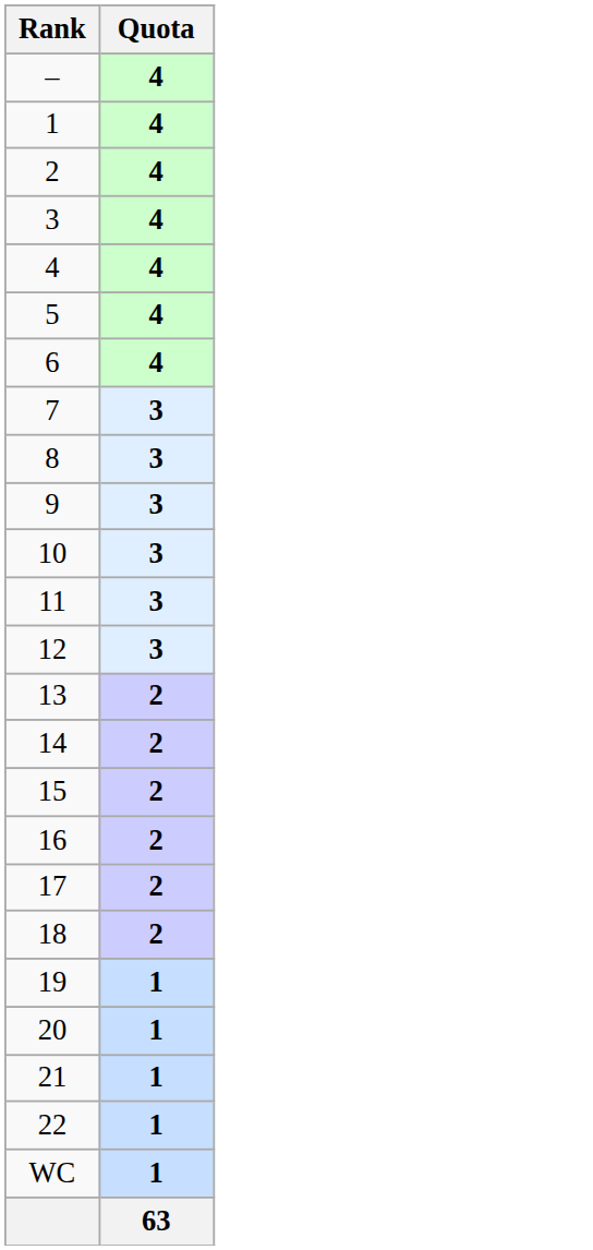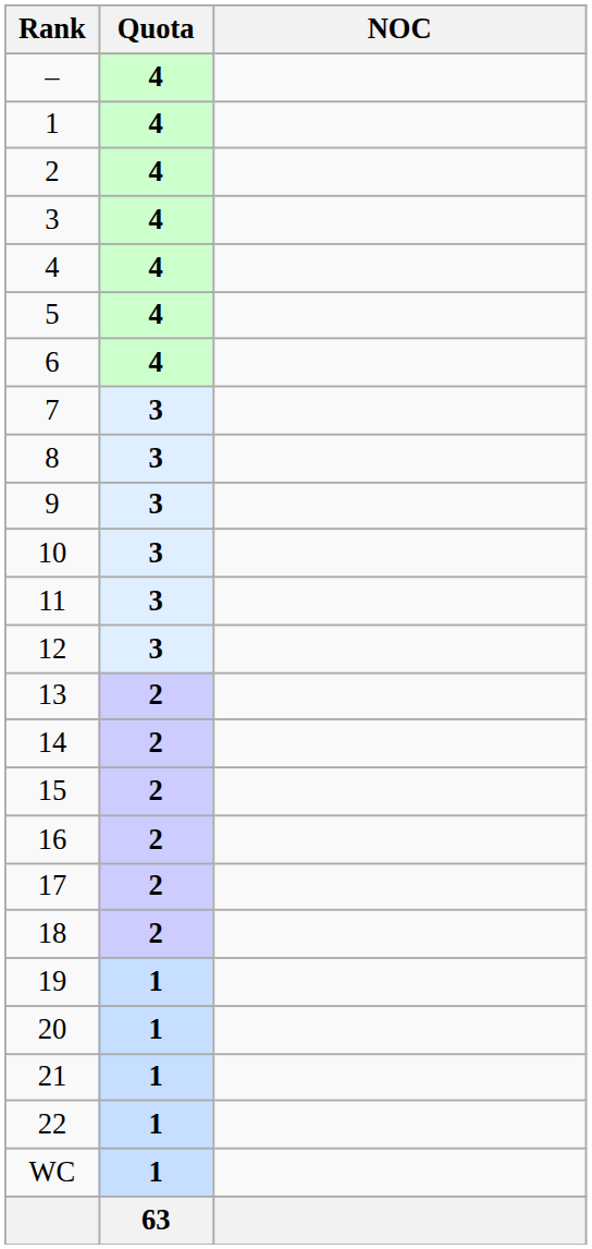+ column: NOC
